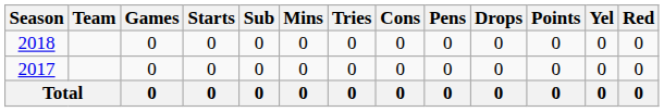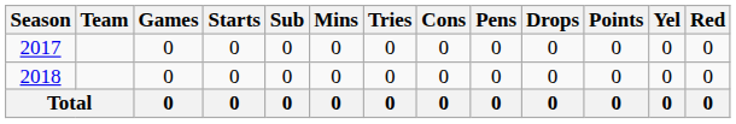rows swapped: 2017 <-> 2018
